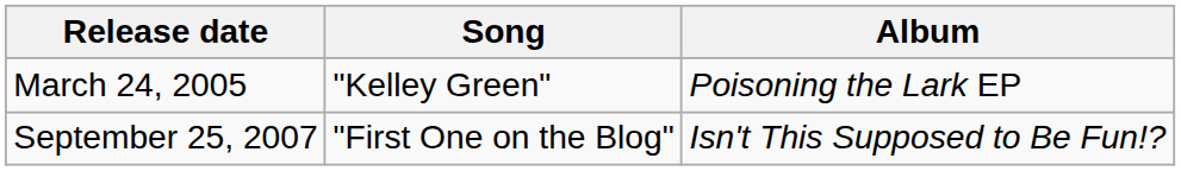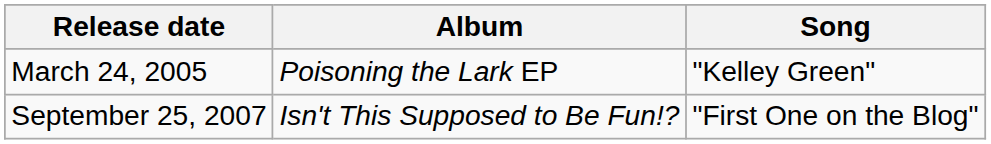columns swapped: Song <-> Album
